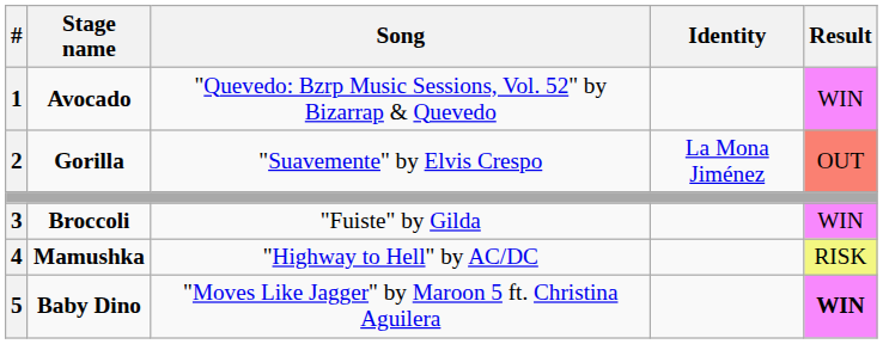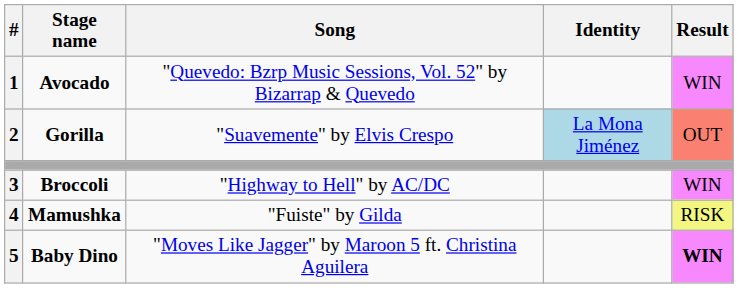Gorilla | Identity: no background -> lightblue background
Broccoli | Song: "Fuiste" by Gilda -> "Highway to Hell" by AC/DC
Mamushka | Song: "Highway to Hell" by AC/DC -> "Fuiste" by Gilda
